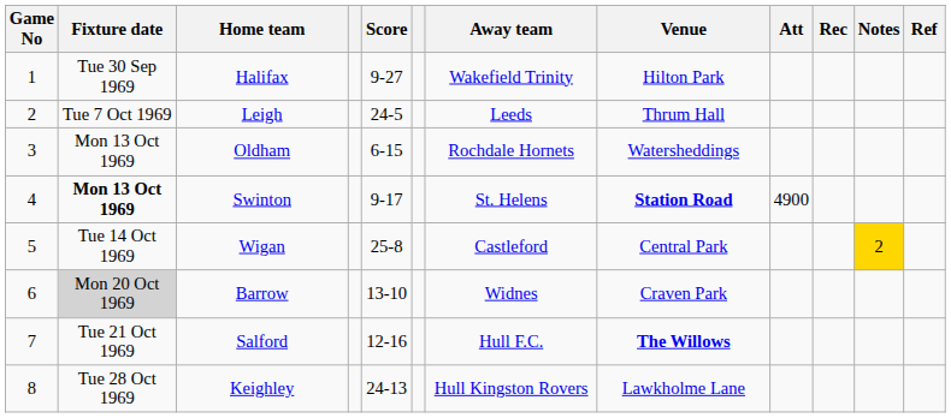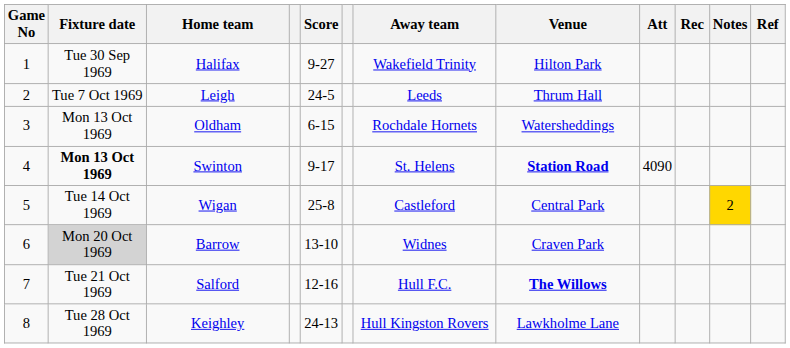Swinton | Att: 4900 -> 4090
